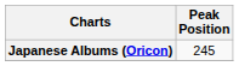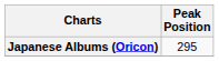Japanese Albums (Oricon) | Peak Position: 245 -> 295
